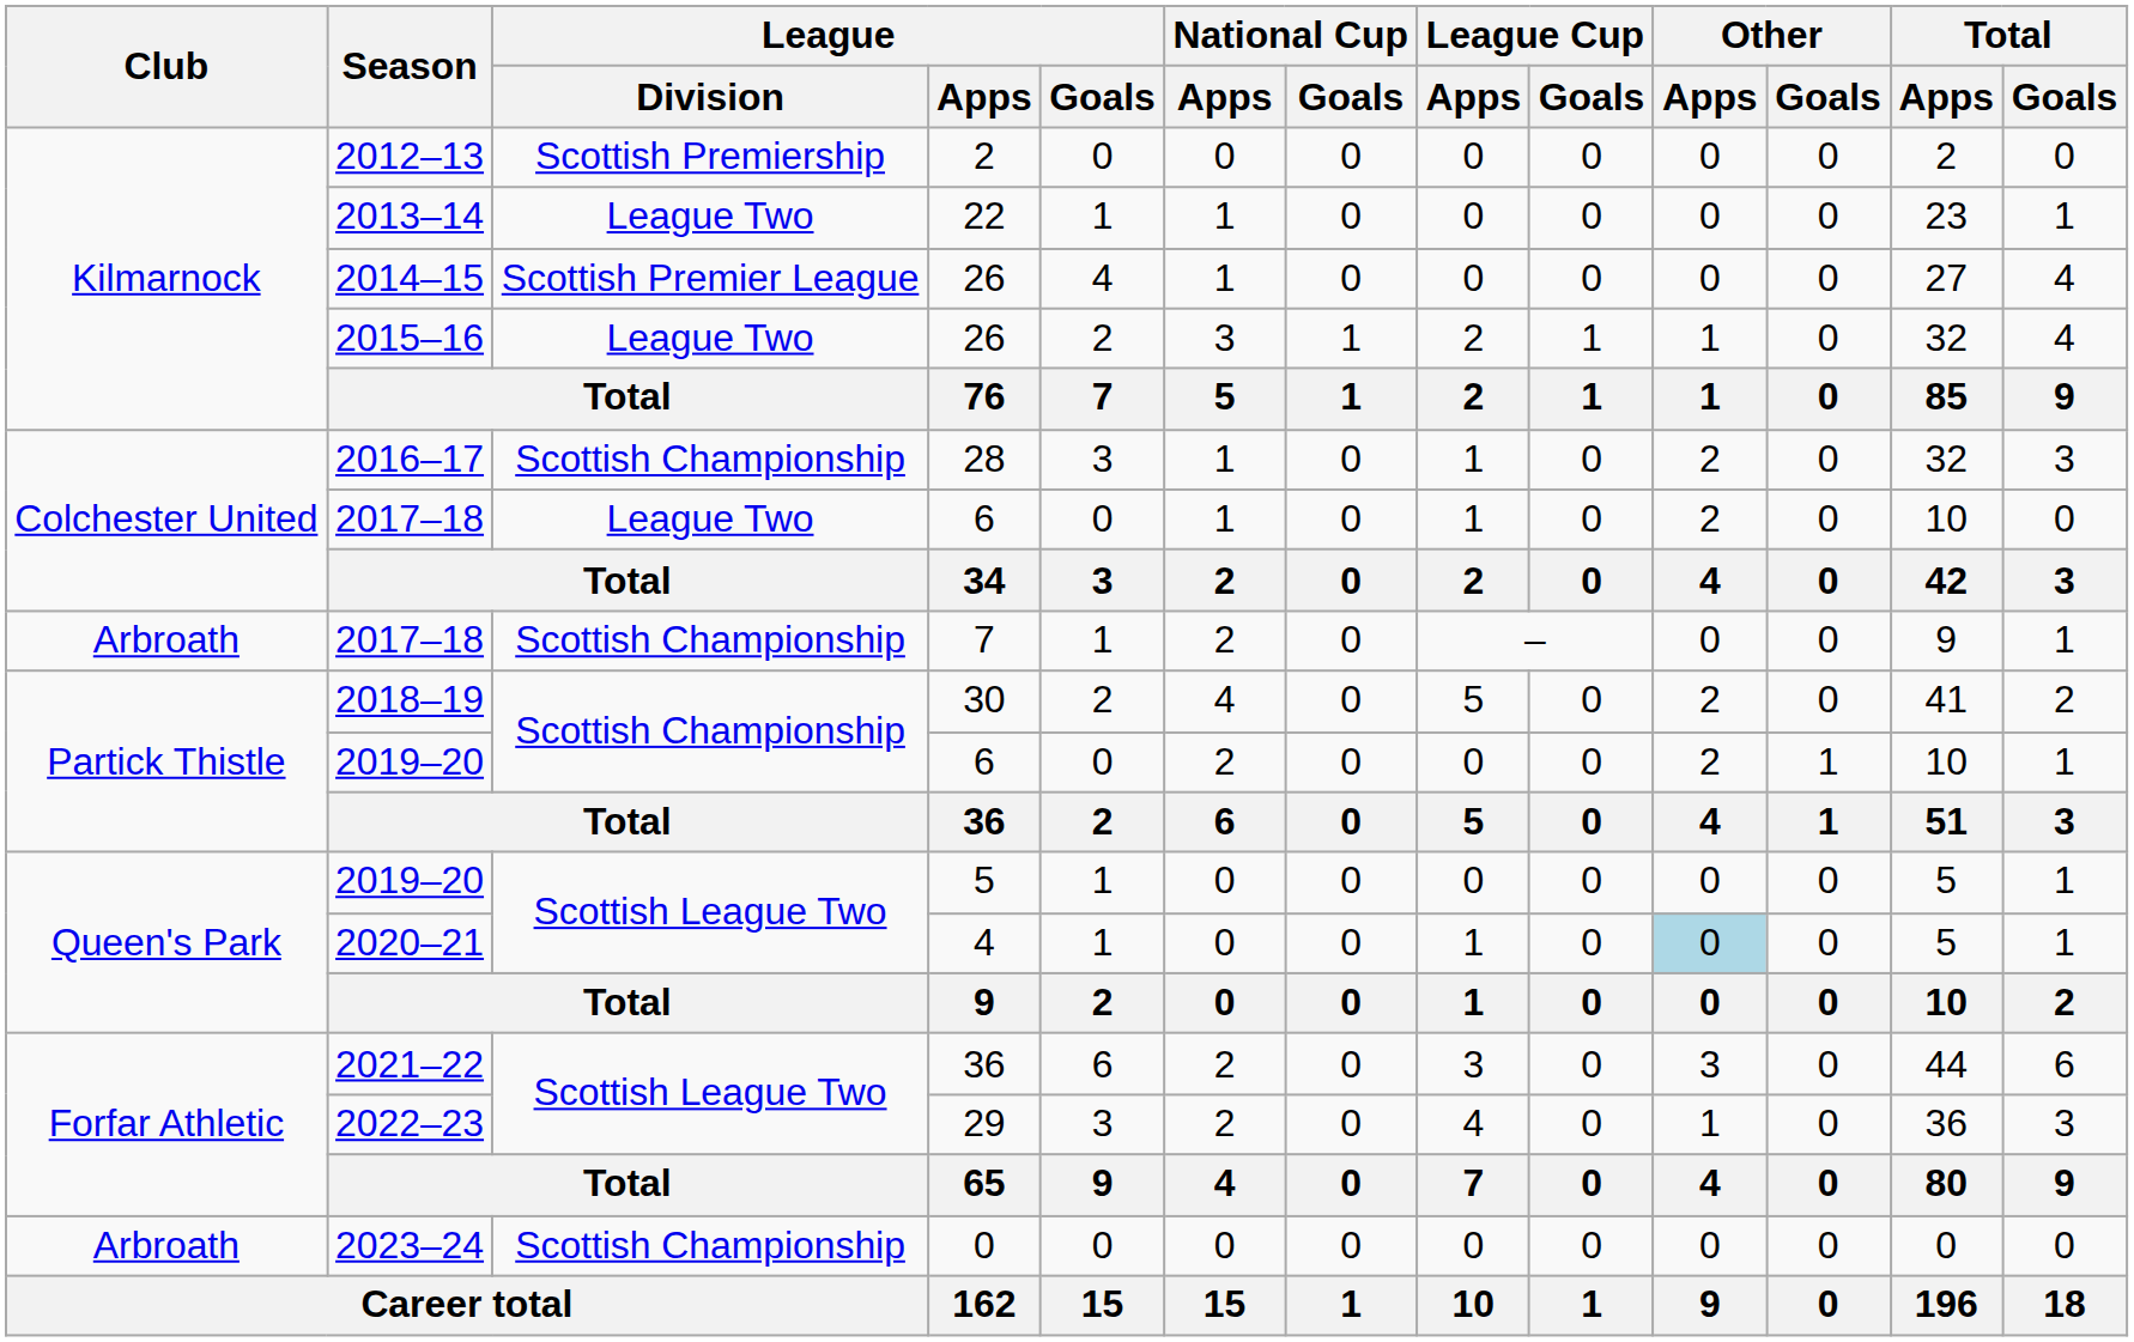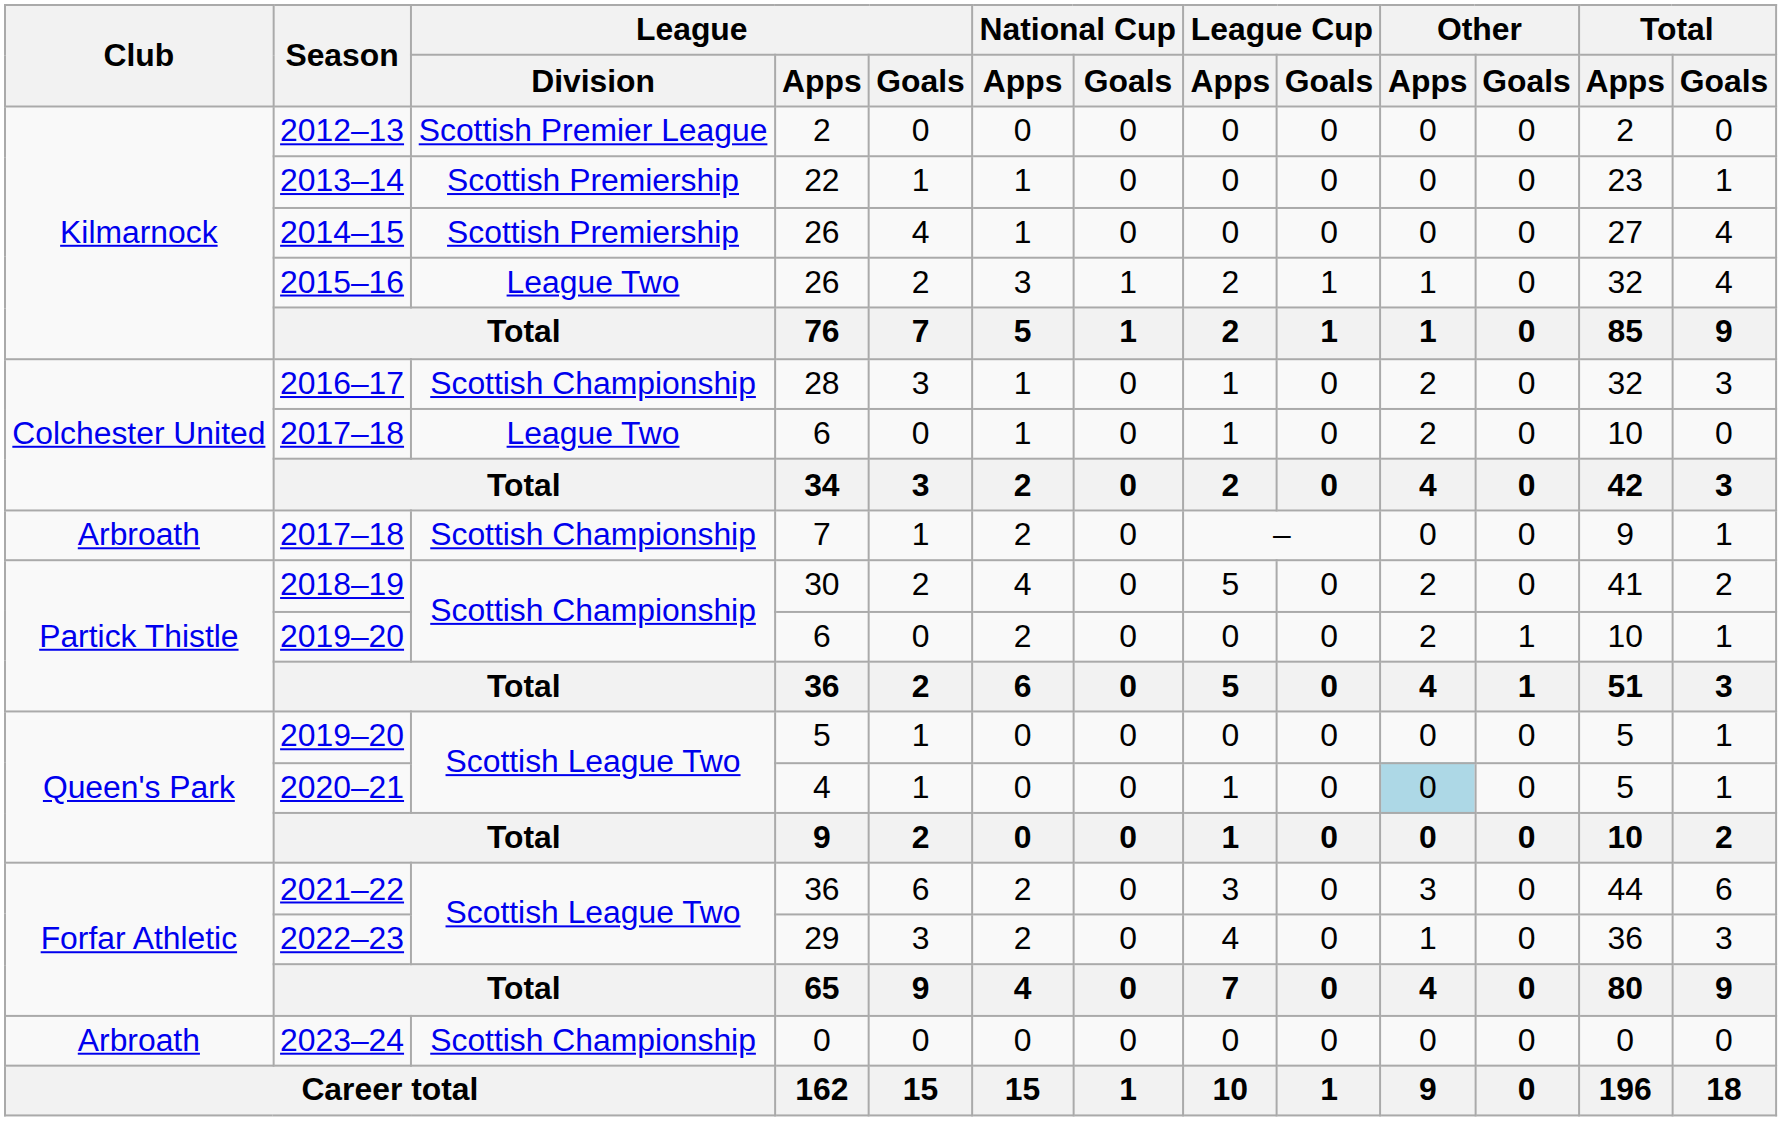2012–13 | League / Division: Scottish Premiership -> Scottish Premier League
2013–14 | League / Division: League Two -> Scottish Premiership
2014–15 | League / Division: Scottish Premier League -> Scottish Premiership
